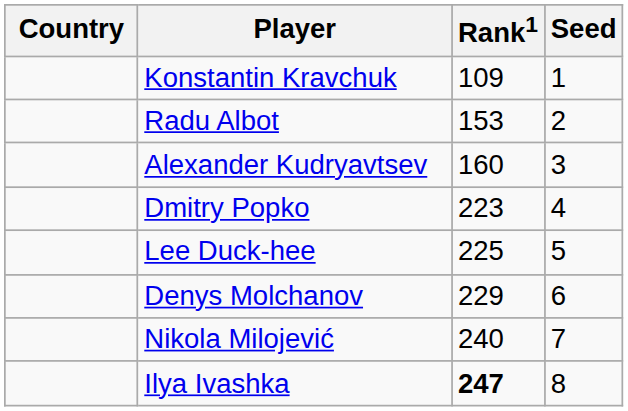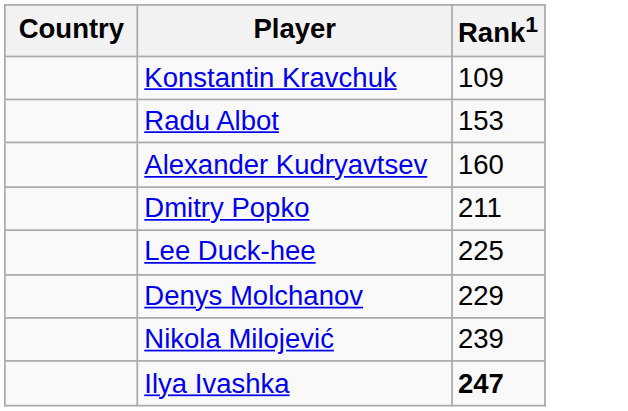- column: Seed | 1 | 2 | 3 | 4 | 5 | 6 | 7 | 8
Dmitry Popko | Rank1: 223 -> 211
Nikola Milojević | Rank1: 240 -> 239
